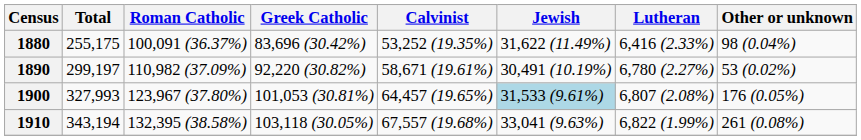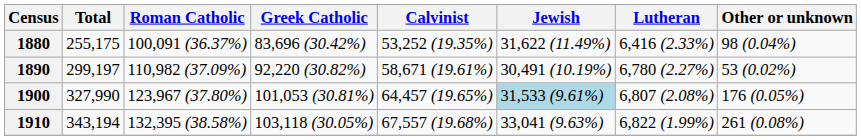1900 | Total: 327,993 -> 327,990
